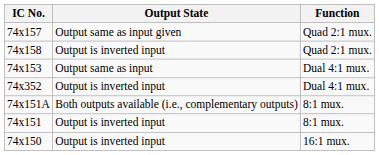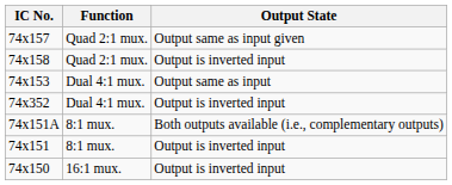columns swapped: Function <-> Output State
